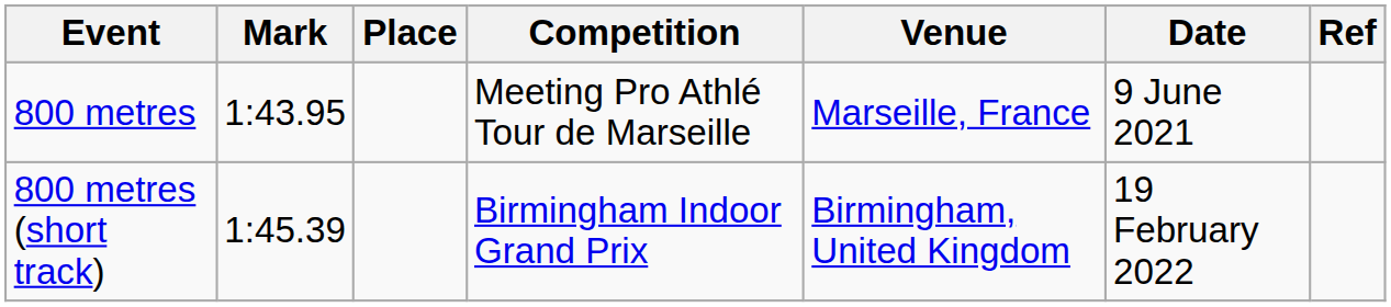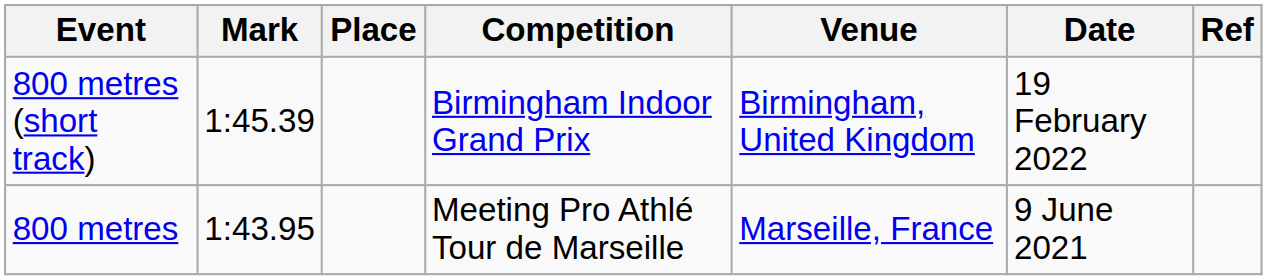rows swapped: 800 metres <-> 800 metres (short track)
